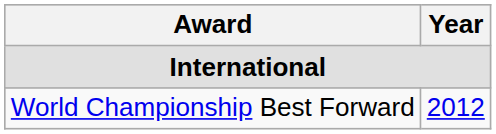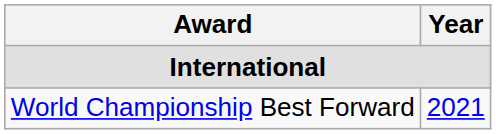World Championship Best Forward | Year: 2012 -> 2021
